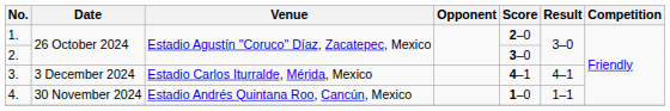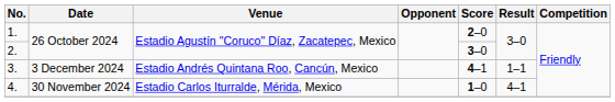3. | Venue: Estadio Carlos Iturralde, Mérida, Mexico -> Estadio Andrés Quintana Roo, Cancún, Mexico
3. | Result: 4–1 -> 1–1
4. | Venue: Estadio Andrés Quintana Roo, Cancún, Mexico -> Estadio Carlos Iturralde, Mérida, Mexico
4. | Result: 1–1 -> 4–1
